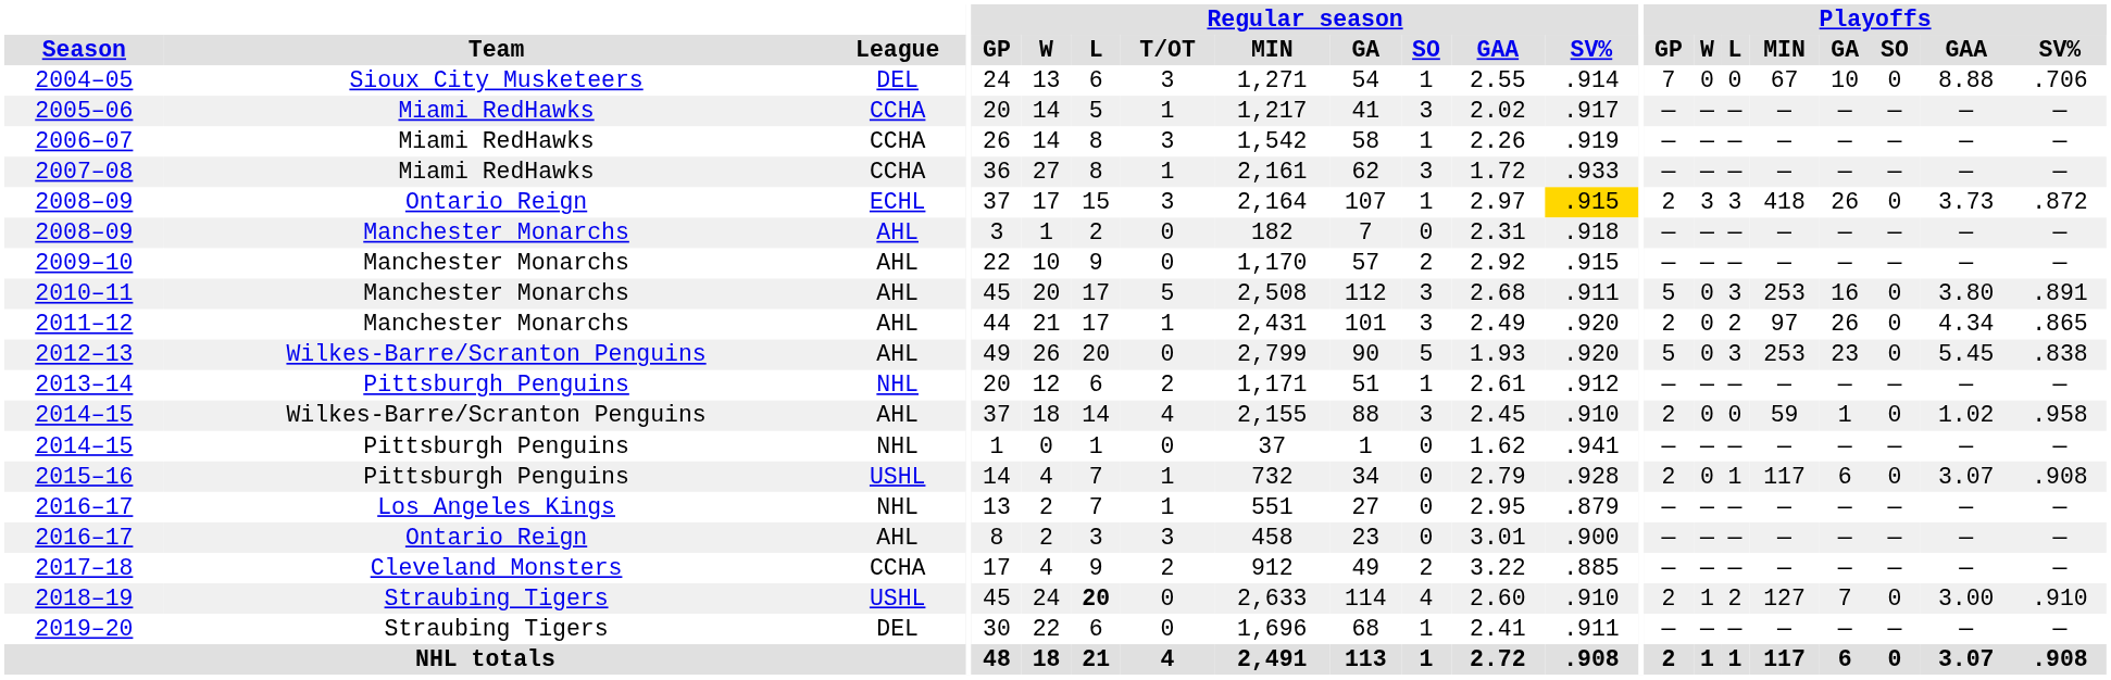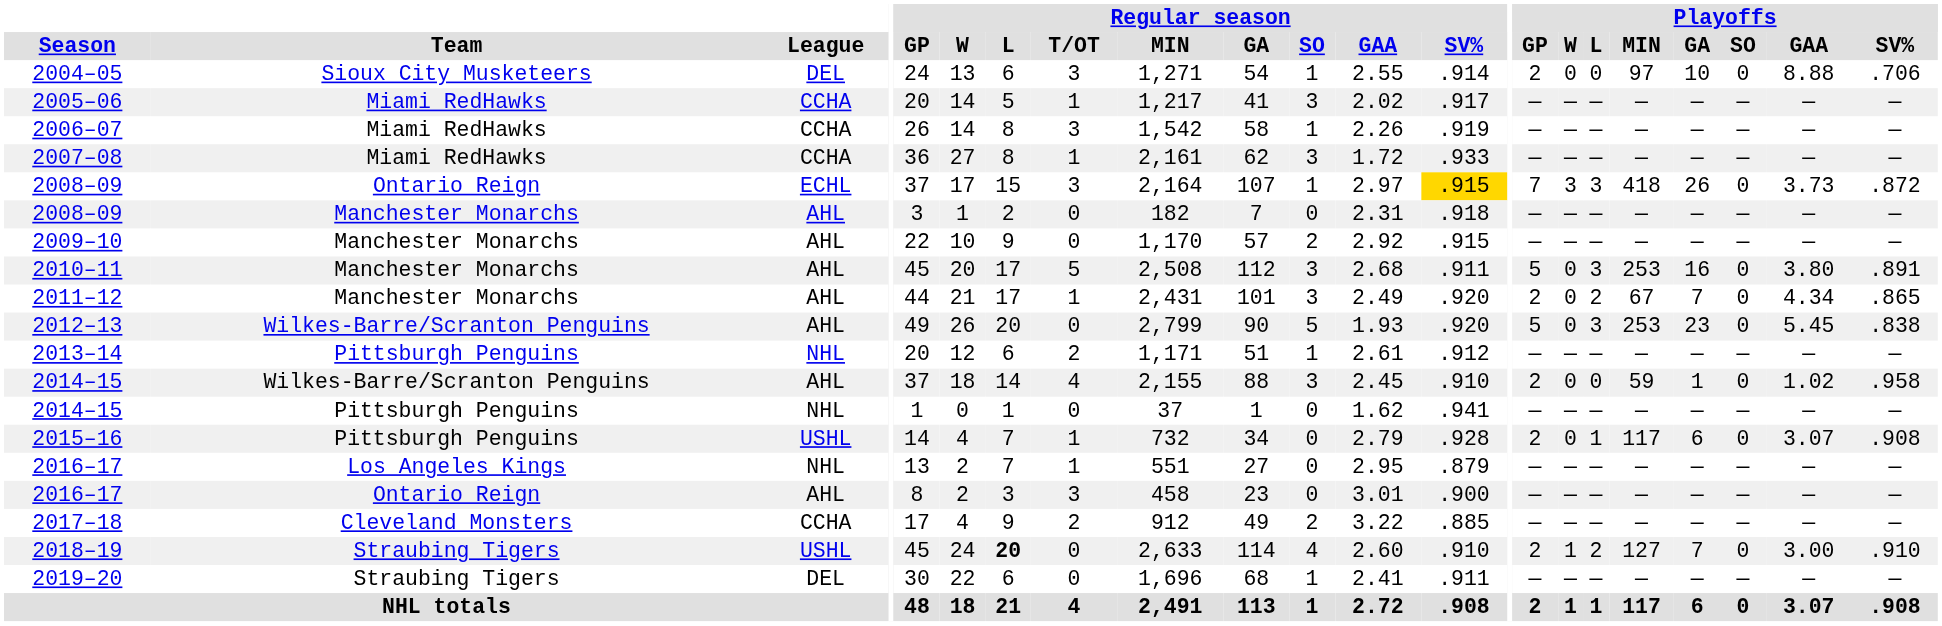2004–05 | Playoffs / GP: 7 -> 2
2004–05 | Playoffs / MIN: 67 -> 97
2008–09 / Ontario Reign | Playoffs / GP: 2 -> 7
2011–12 | Playoffs / MIN: 97 -> 67
2011–12 | Playoffs / GA: 26 -> 7
